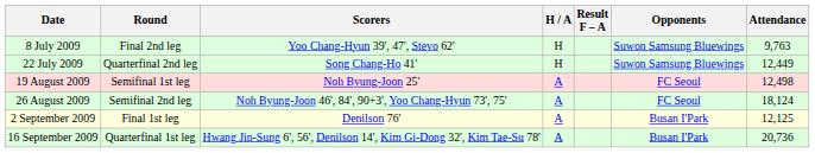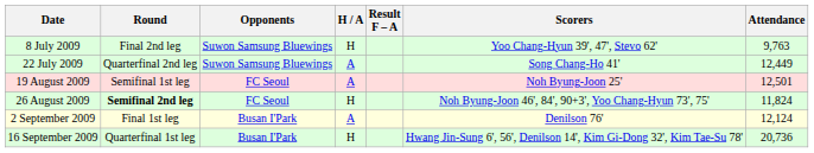columns swapped: Opponents <-> Scorers
22 July 2009 | H / A: H -> A
19 August 2009 | Attendance: 12,498 -> 12,501
26 August 2009 | Round: normal -> bold
26 August 2009 | H / A: A -> H
26 August 2009 | Attendance: 18,124 -> 11,824
2 September 2009 | Attendance: 12,125 -> 12,124
16 September 2009 | H / A: A -> H
